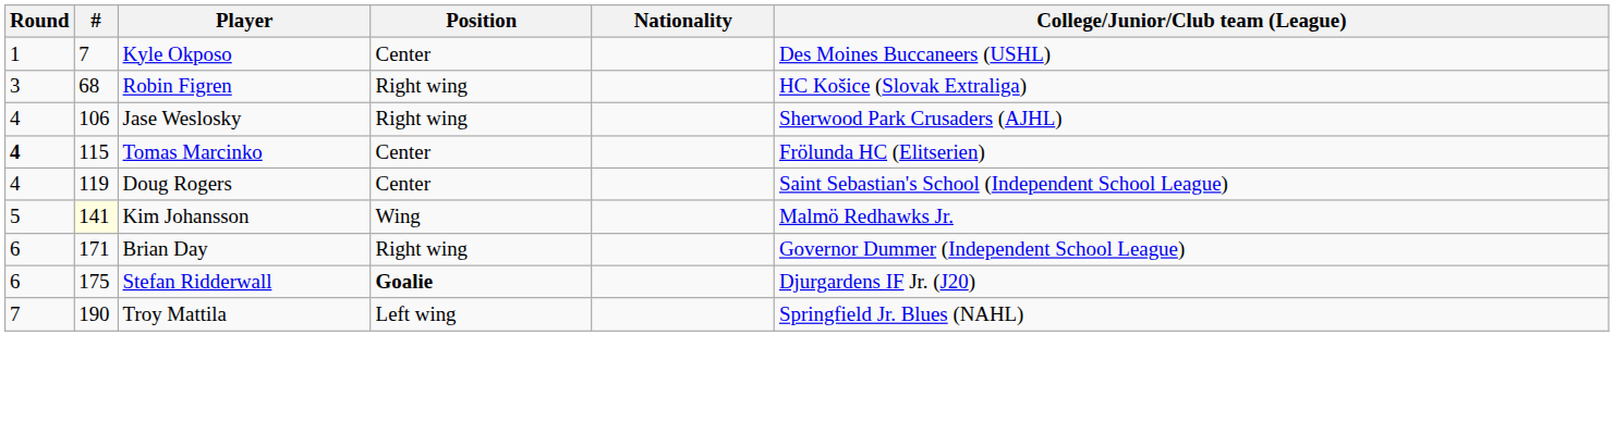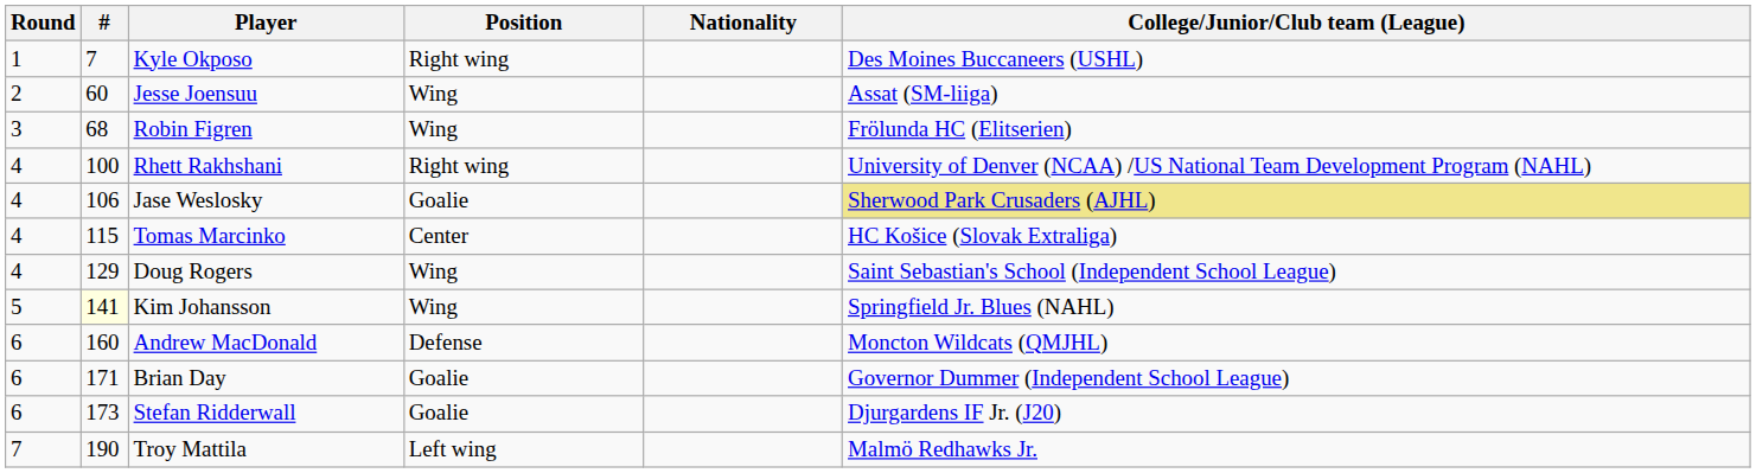Kyle Okposo | Position: Center -> Right wing
+ row: 2 | 60 | Jesse Joensuu | Wing | Assat (SM-liiga)
Robin Figren | Position: Right wing -> Wing
Robin Figren | College/Junior/Club team (League): HC Košice (Slovak Extraliga) -> Frölunda HC (Elitserien)
+ row: 4 | 100 | Rhett Rakhshani | Right wing | University of Denver (NCAA) /US National Team Development Program (NAHL)
Jase Weslosky | Position: Right wing -> Goalie
Jase Weslosky | College/Junior/Club team (League): no background -> khaki background
Tomas Marcinko | Round: bold -> normal
Tomas Marcinko | College/Junior/Club team (League): Frölunda HC (Elitserien) -> HC Košice (Slovak Extraliga)
Doug Rogers | #: 119 -> 129
Doug Rogers | Position: Center -> Wing
Kim Johansson | College/Junior/Club team (League): Malmö Redhawks Jr. -> Springfield Jr. Blues (NAHL)
+ row: 6 | 160 | Andrew MacDonald | Defense | Moncton Wildcats (QMJHL)
Brian Day | Position: Right wing -> Goalie
Stefan Ridderwall | #: 175 -> 173
Stefan Ridderwall | Position: bold -> normal
Troy Mattila | College/Junior/Club team (League): Springfield Jr. Blues (NAHL) -> Malmö Redhawks Jr.
